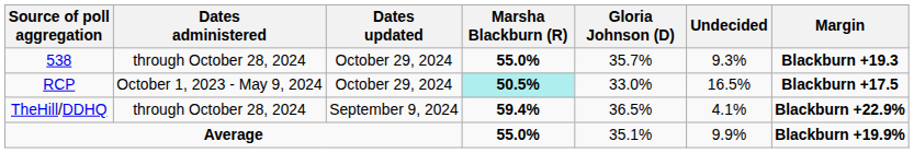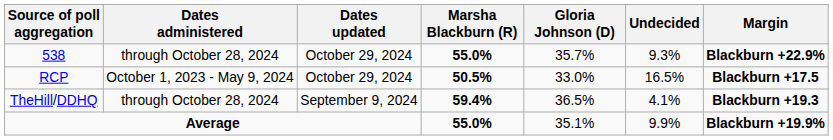538 | Margin: Blackburn +19.3 -> Blackburn +22.9%
RCP | Marsha Blackburn (R): paleturquoise background -> no background
TheHill/DDHQ | Margin: Blackburn +22.9% -> Blackburn +19.3
